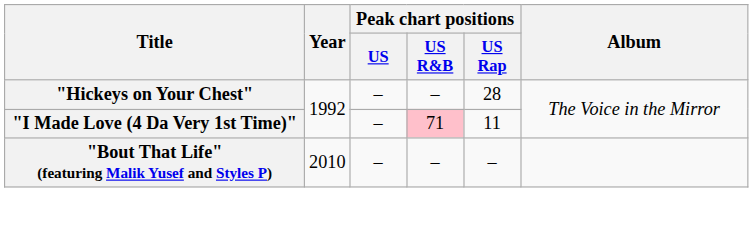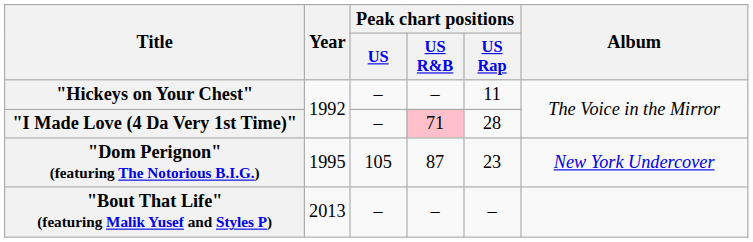"Hickeys on Your Chest" | Peak chart positions / US Rap: 28 -> 11
"I Made Love (4 Da Very 1st Time)" | Peak chart positions / US Rap: 11 -> 28
+ row: "Dom Perignon" (featuring The Notorious B.I.G.) | 1995 | 105 | 87 | 23 | New York Undercover
"Bout That Life" (featuring Malik Yusef and Styles P) | Year: 2010 -> 2013
